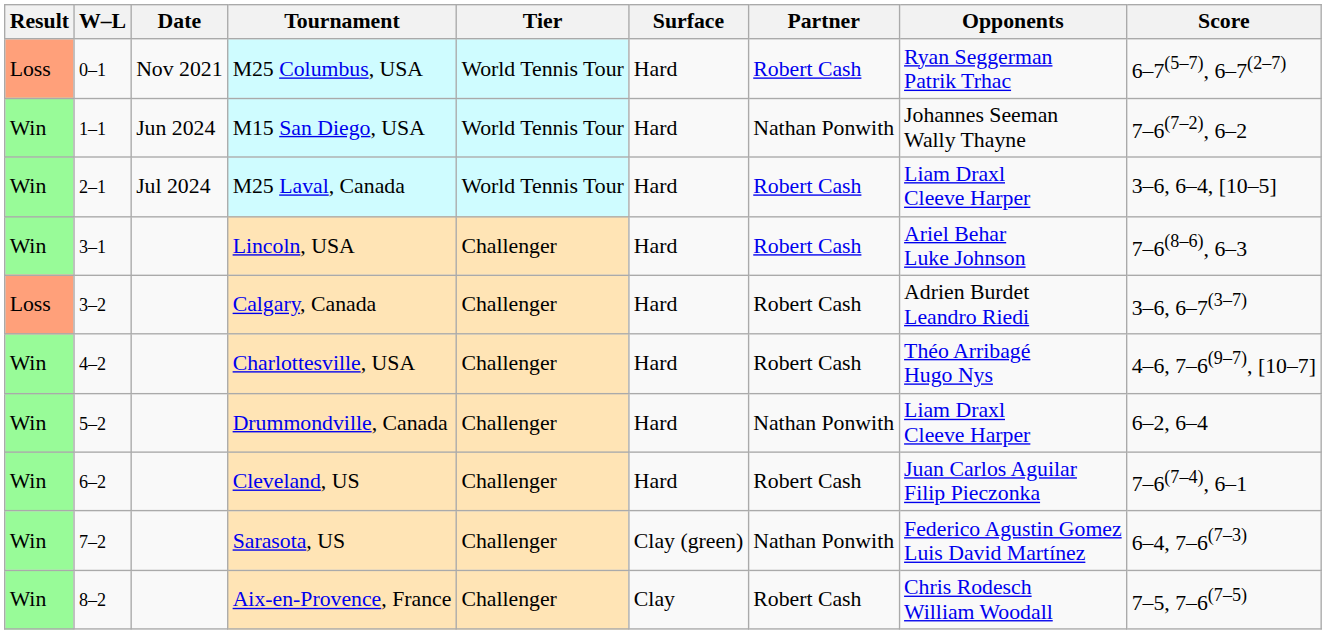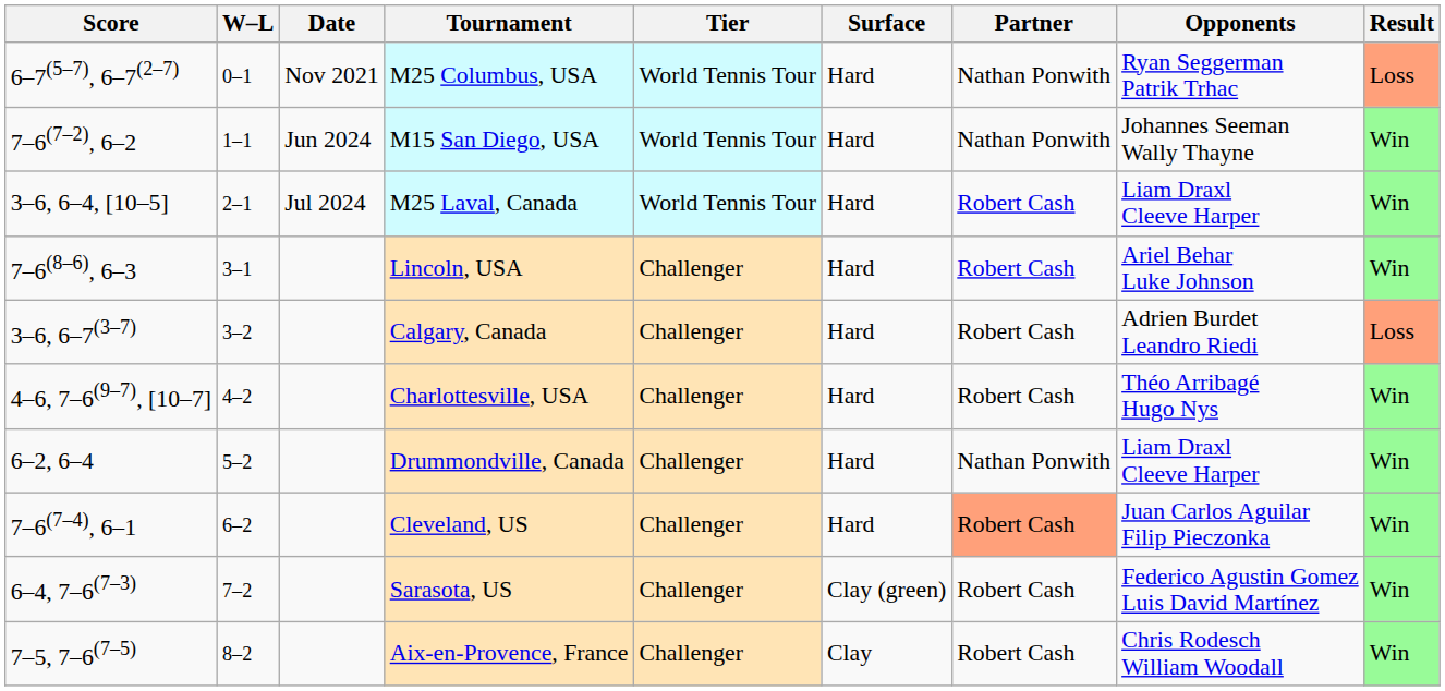columns swapped: Result <-> Score
M25 Columbus, USA | Partner: Robert Cash -> Nathan Ponwith
Cleveland, US | Partner: no background -> lightsalmon background
Sarasota, US | Partner: Nathan Ponwith -> Robert Cash
